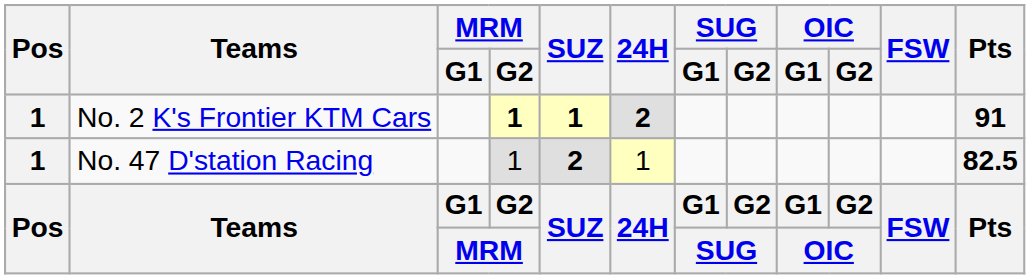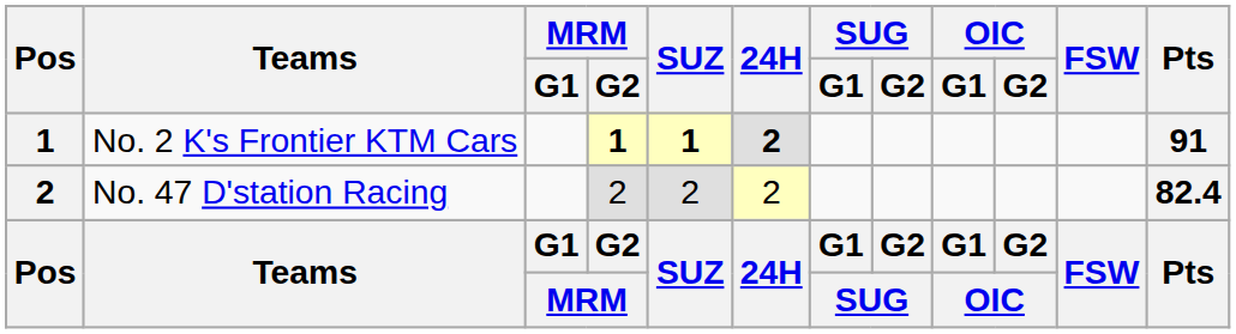No. 47 D'station Racing | Pos: 1 -> 2
No. 47 D'station Racing | MRM / G2: 1 -> 2
No. 47 D'station Racing | SUZ: bold -> normal
No. 47 D'station Racing | 24H: 1 -> 2
No. 47 D'station Racing | Pts: 82.5 -> 82.4
